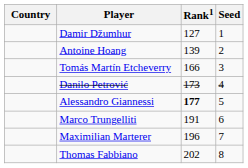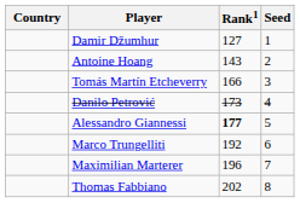Antoine Hoang | Rank1: 139 -> 143
Marco Trungelliti | Rank1: 191 -> 192
